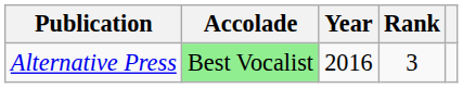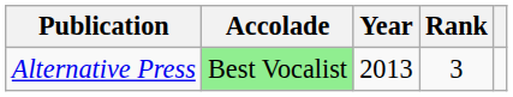Alternative Press | Year: 2016 -> 2013
